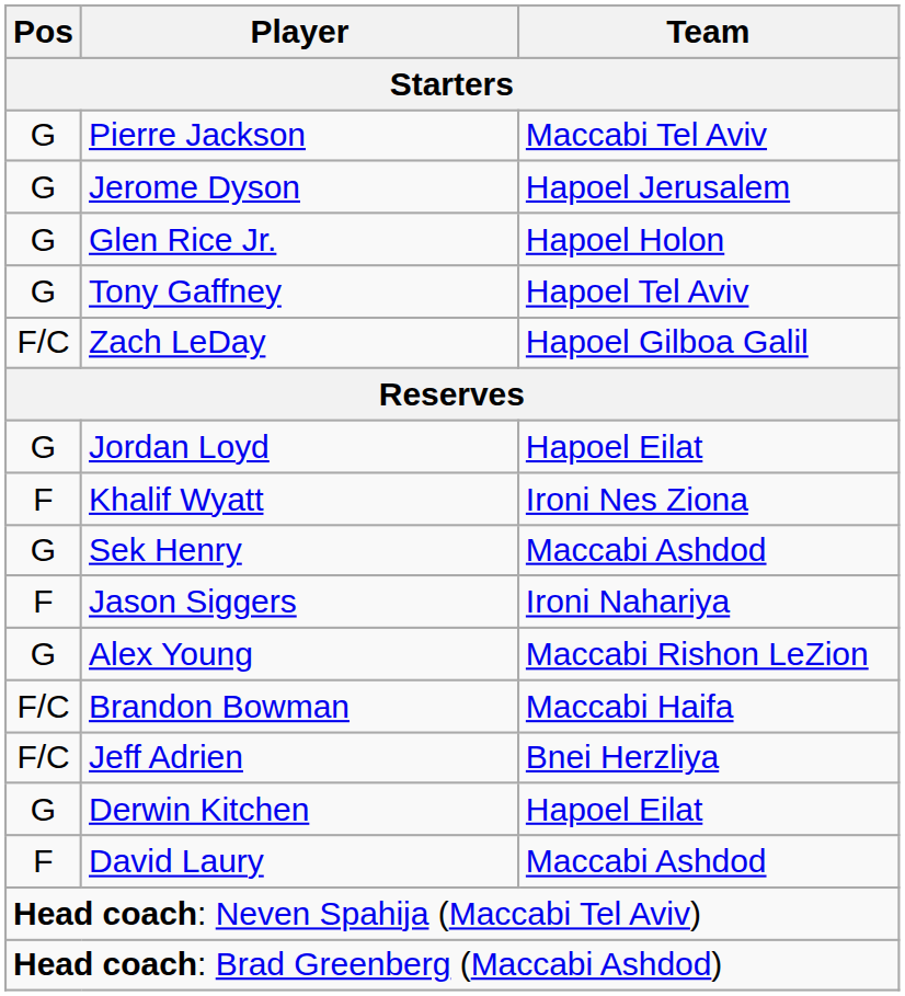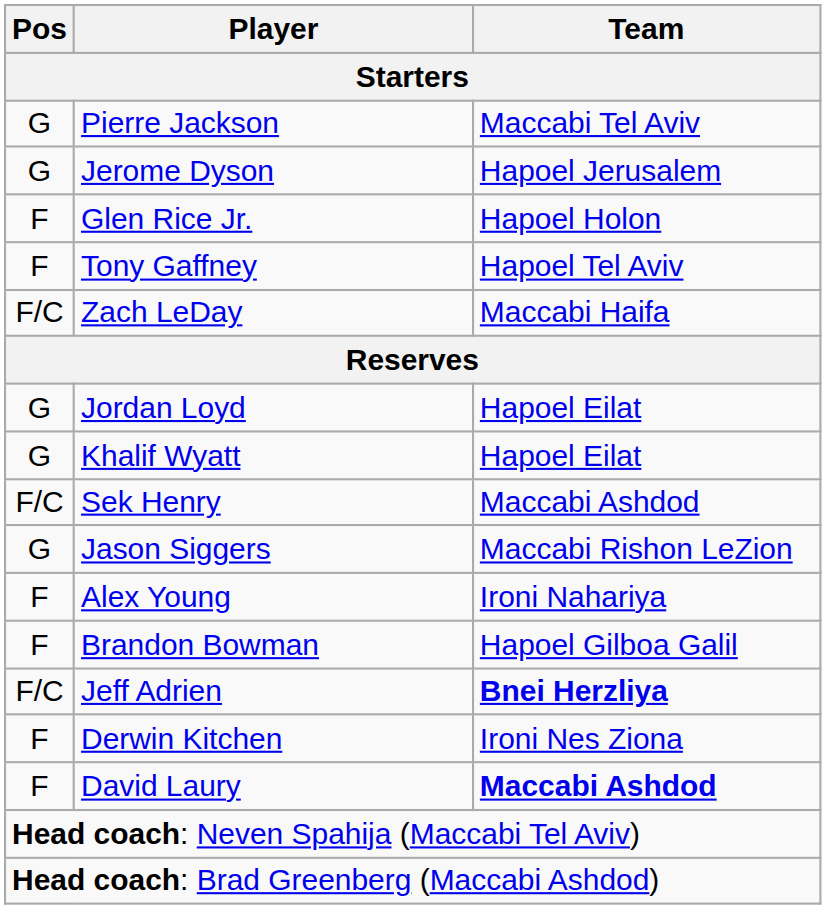Glen Rice Jr. | Pos: G -> F
Tony Gaffney | Pos: G -> F
Zach LeDay | Team: Hapoel Gilboa Galil -> Maccabi Haifa
Khalif Wyatt | Pos: F -> G
Khalif Wyatt | Team: Ironi Nes Ziona -> Hapoel Eilat
Sek Henry | Pos: G -> F/C
Jason Siggers | Pos: F -> G
Jason Siggers | Team: Ironi Nahariya -> Maccabi Rishon LeZion
Alex Young | Pos: G -> F
Alex Young | Team: Maccabi Rishon LeZion -> Ironi Nahariya
Brandon Bowman | Pos: F/C -> F
Brandon Bowman | Team: Maccabi Haifa -> Hapoel Gilboa Galil
Jeff Adrien | Team: normal -> bold
Derwin Kitchen | Pos: G -> F
Derwin Kitchen | Team: Hapoel Eilat -> Ironi Nes Ziona
David Laury | Team: normal -> bold
